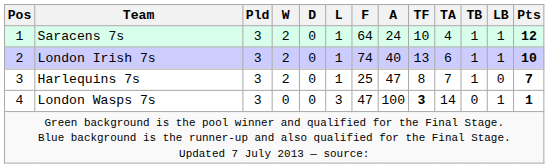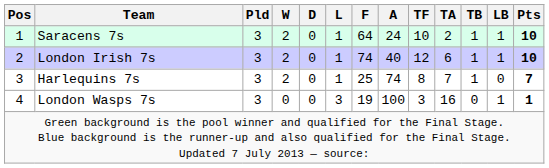Saracens 7s | TA: 4 -> 2
Saracens 7s | Pts: 12 -> 10
London Irish 7s | TF: 13 -> 12
Harlequins 7s | A: 47 -> 74
London Wasps 7s | F: 47 -> 19
London Wasps 7s | TF: bold -> normal
London Wasps 7s | TA: 14 -> 16
